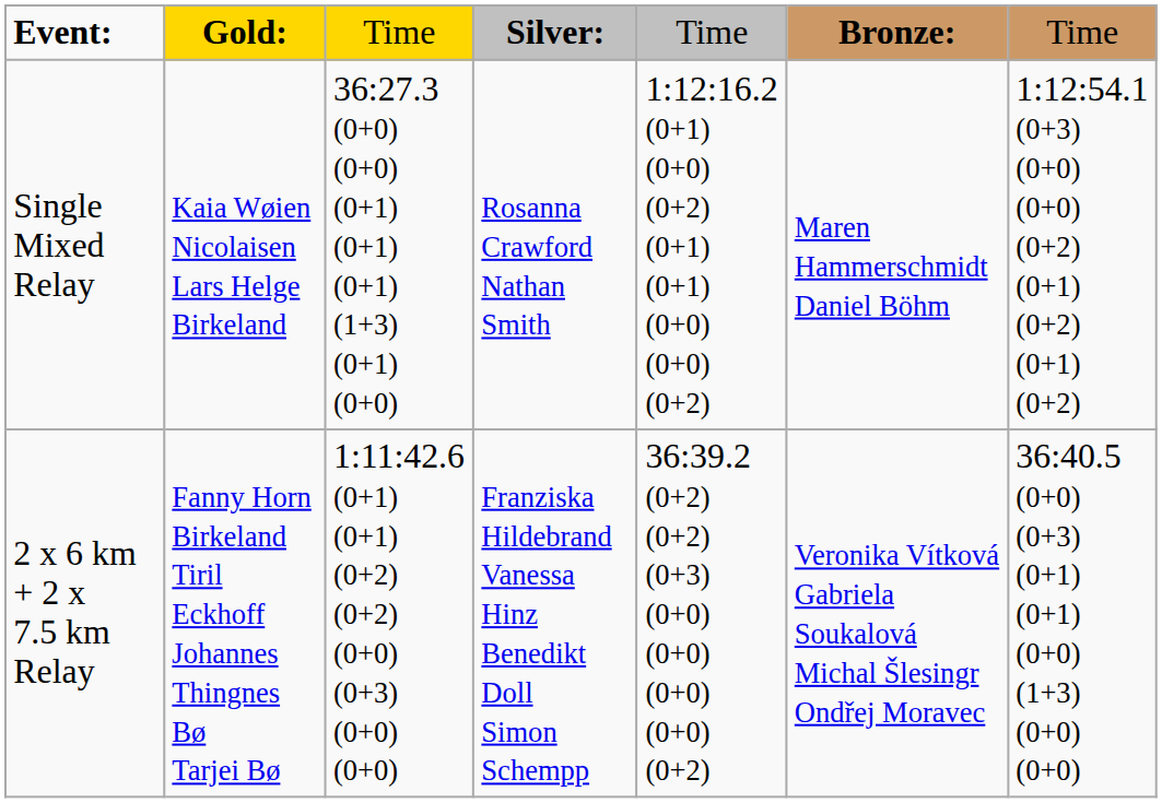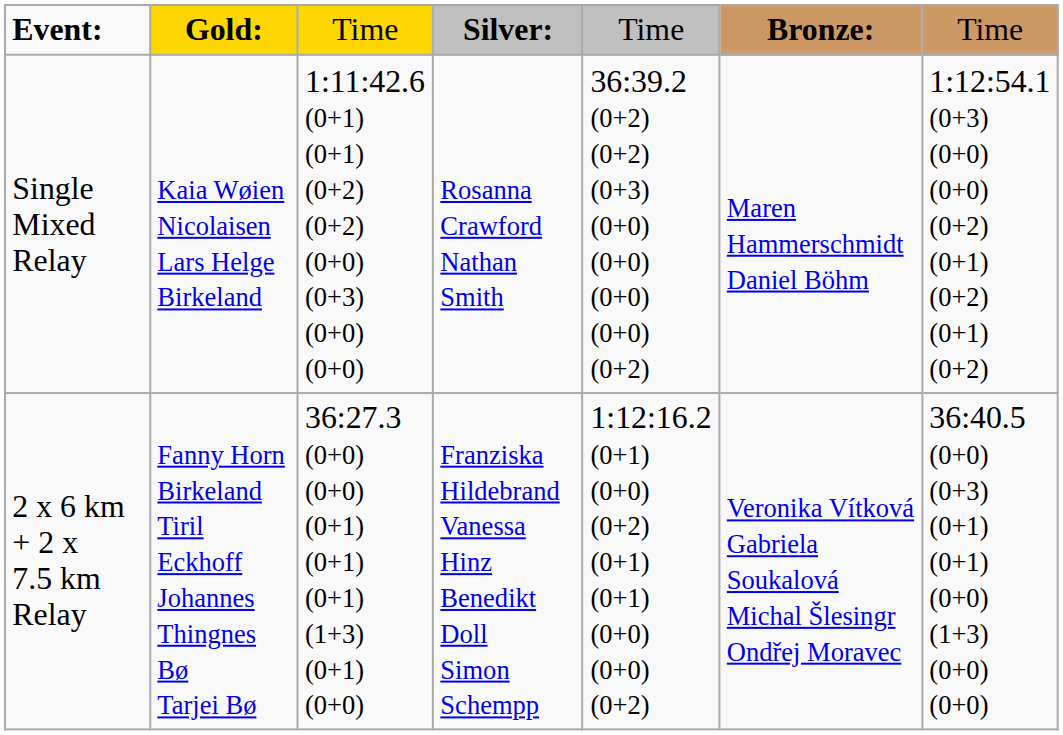Single Mixed Relay | column 3: 36:27.3 (0+0) (0+0) (0+1) (0+1) (0+1) (1+3) (0+1) (0+0) -> 1:11:42.6 (0+1) (0+1) (0+2) (0+2) (0+0) (0+3) (0+0) (0+0)
Single Mixed Relay | column 5: 1:12:16.2 (0+1) (0+0) (0+2) (0+1) (0+1) (0+0) (0+0) (0+2) -> 36:39.2 (0+2) (0+2) (0+3) (0+0) (0+0) (0+0) (0+0) (0+2)
2 x 6 km + 2 x 7.5 km Relay | column 3: 1:11:42.6 (0+1) (0+1) (0+2) (0+2) (0+0) (0+3) (0+0) (0+0) -> 36:27.3 (0+0) (0+0) (0+1) (0+1) (0+1) (1+3) (0+1) (0+0)
2 x 6 km + 2 x 7.5 km Relay | column 5: 36:39.2 (0+2) (0+2) (0+3) (0+0) (0+0) (0+0) (0+0) (0+2) -> 1:12:16.2 (0+1) (0+0) (0+2) (0+1) (0+1) (0+0) (0+0) (0+2)
